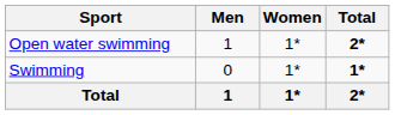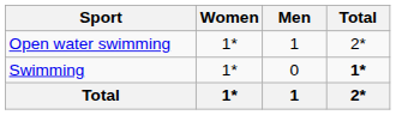columns swapped: Men <-> Women
Open water swimming | Total: bold -> normal
